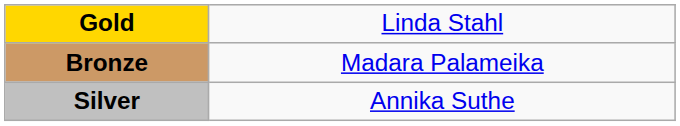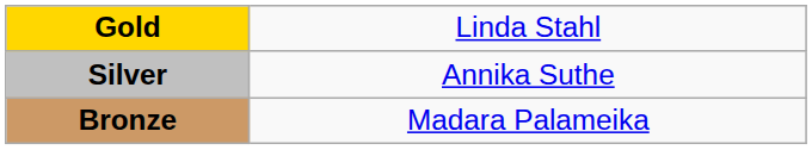rows swapped: Silver <-> Bronze
